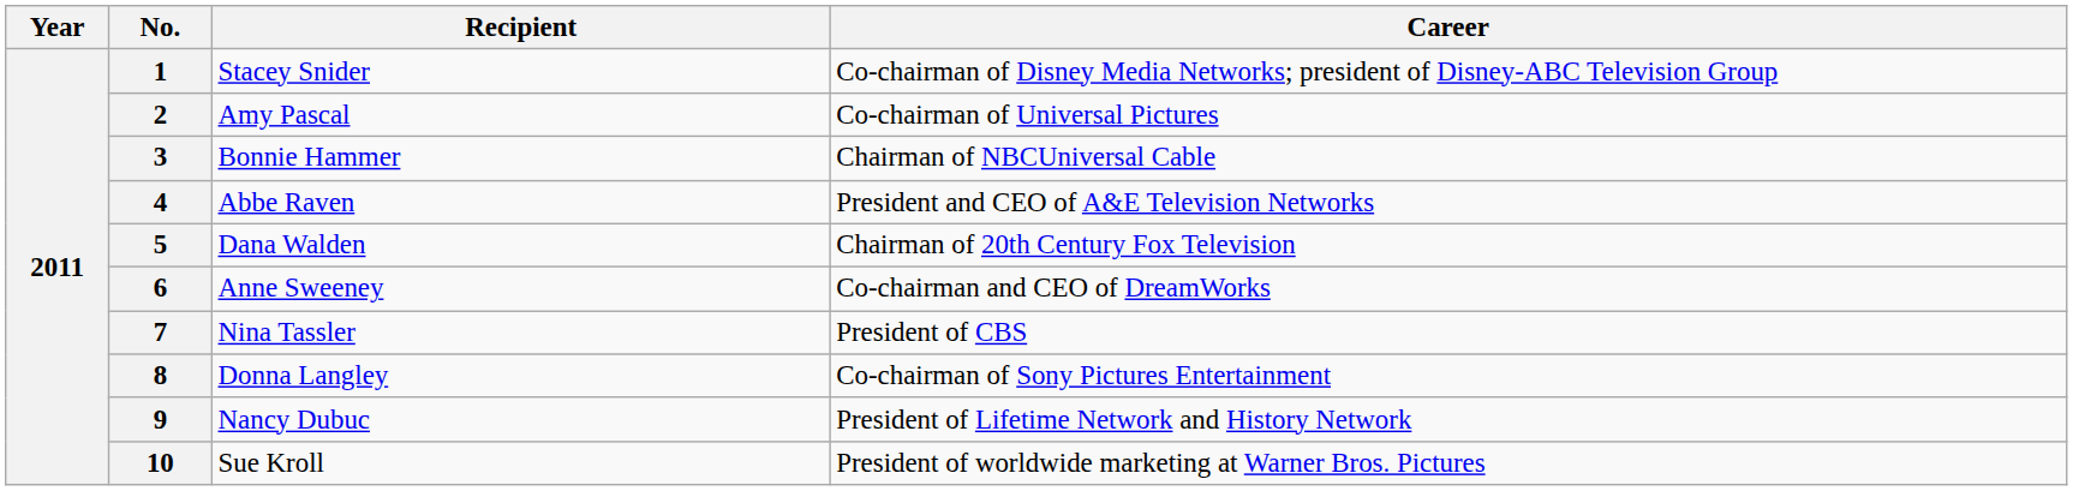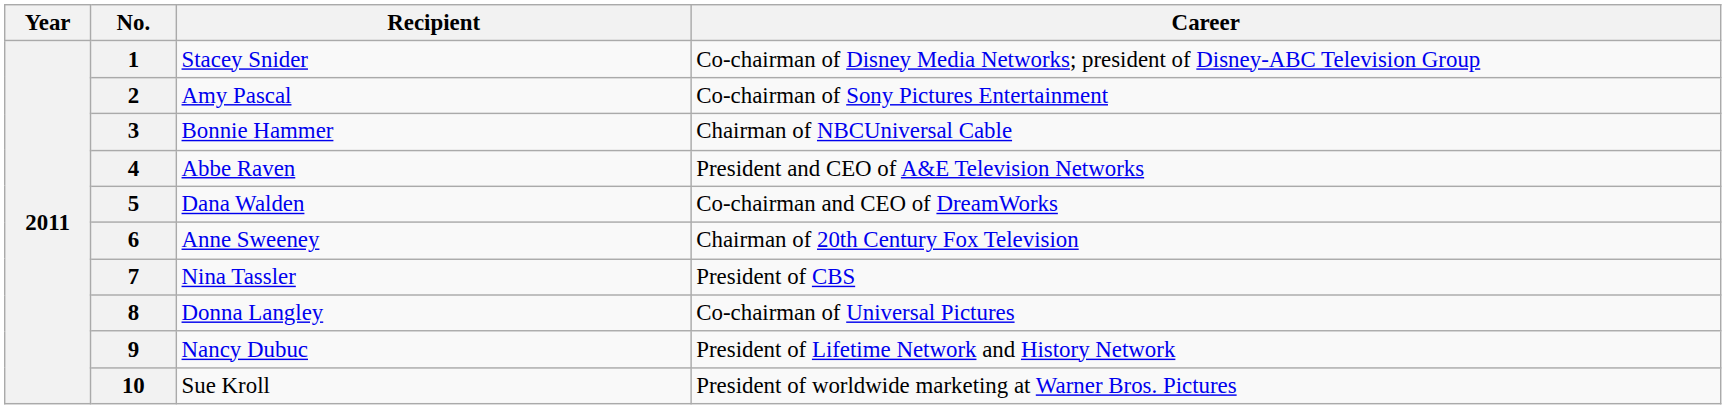2 | Career: Co-chairman of Universal Pictures -> Co-chairman of Sony Pictures Entertainment
5 | Career: Chairman of 20th Century Fox Television -> Co-chairman and CEO of DreamWorks
6 | Career: Co-chairman and CEO of DreamWorks -> Chairman of 20th Century Fox Television
8 | Career: Co-chairman of Sony Pictures Entertainment -> Co-chairman of Universal Pictures
